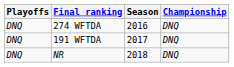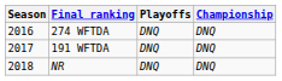columns swapped: Season <-> Playoffs
